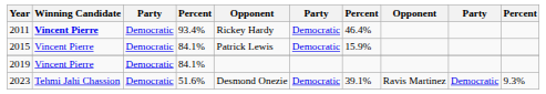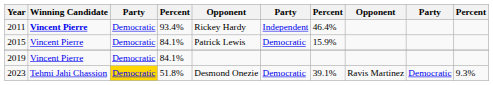2011 | column 6: Democratic -> Independent
2023 | column 3: no background -> gold background
2023 | column 4: 51.6% -> 51.8%
